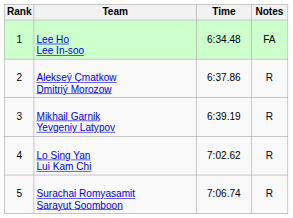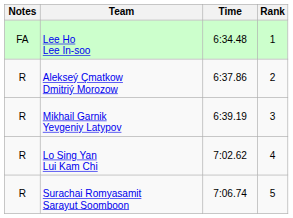columns swapped: Rank <-> Notes
